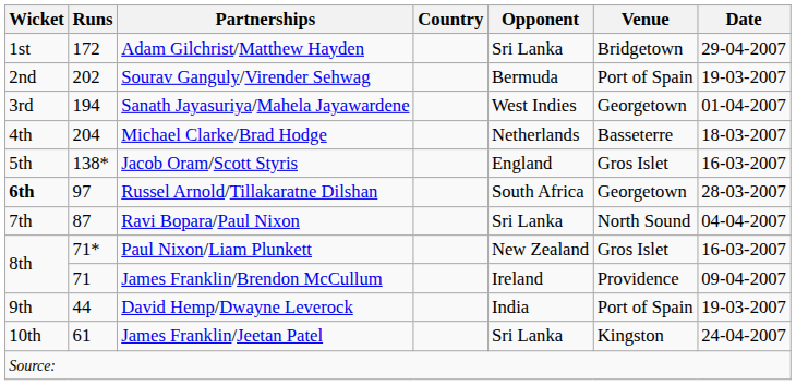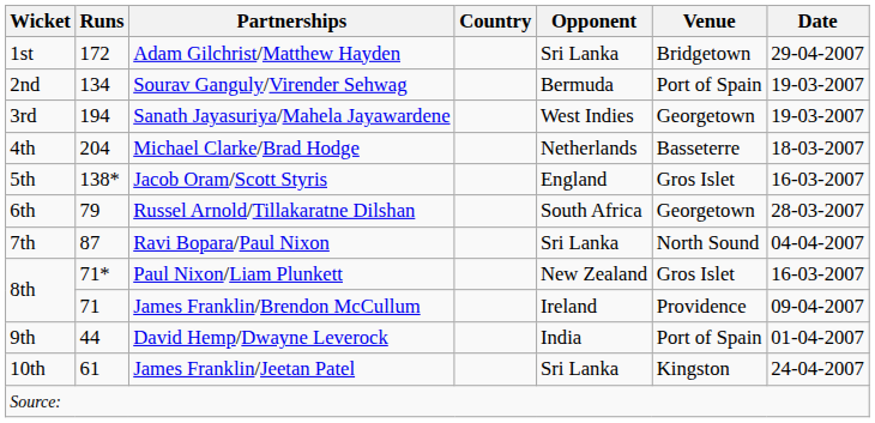Sourav Ganguly/Virender Sehwag | Runs: 202 -> 134
Sanath Jayasuriya/Mahela Jayawardene | Date: 01-04-2007 -> 19-03-2007
Russel Arnold/Tillakaratne Dilshan | Wicket: bold -> normal
Russel Arnold/Tillakaratne Dilshan | Runs: 97 -> 79
David Hemp/Dwayne Leverock | Date: 19-03-2007 -> 01-04-2007
